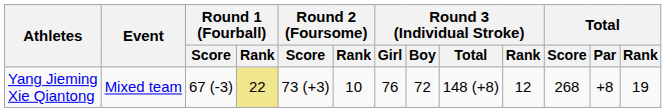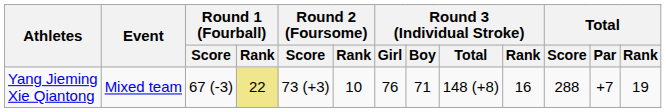Yang Jieming Xie Qiantong | Round 3 (Individual Stroke) / Boy: 72 -> 71
Yang Jieming Xie Qiantong | Round 3 (Individual Stroke) / Rank: 12 -> 16
Yang Jieming Xie Qiantong | Total / Score: 268 -> 288
Yang Jieming Xie Qiantong | Total / Par: +8 -> +7
